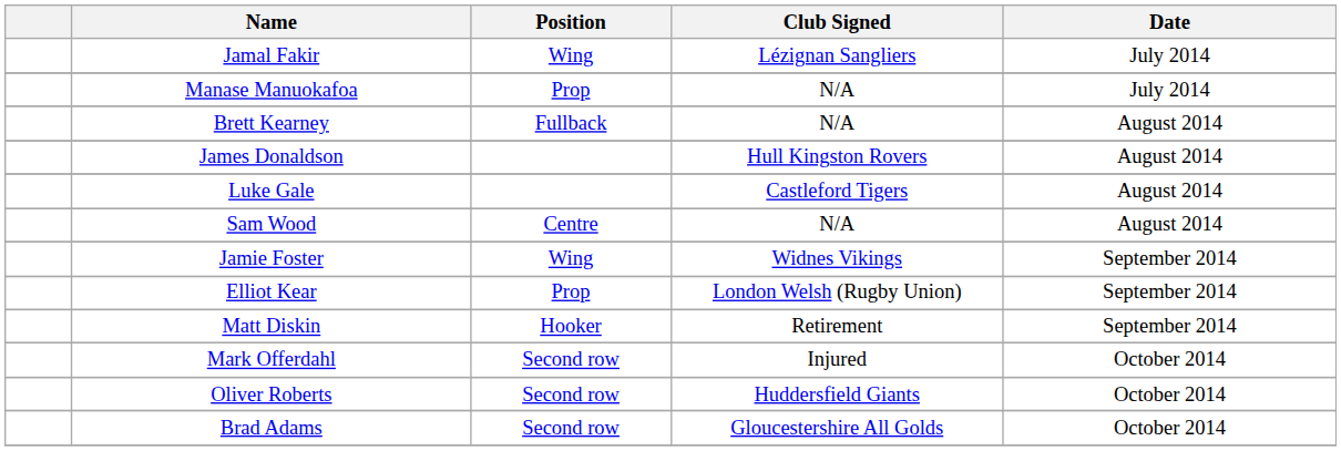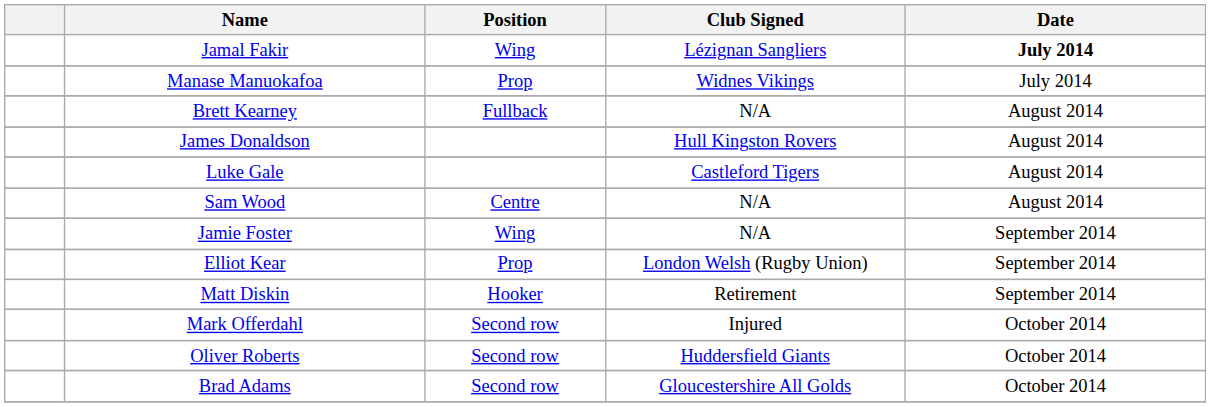Jamal Fakir | Date: normal -> bold
Manase Manuokafoa | Club Signed: N/A -> Widnes Vikings
Jamie Foster | Club Signed: Widnes Vikings -> N/A
